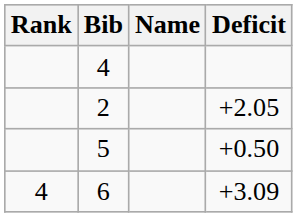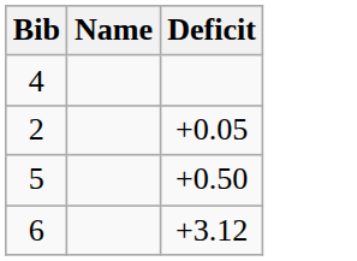- column: Rank | 4
2 | Deficit: +2.05 -> +0.05
6 | Deficit: +3.09 -> +3.12
